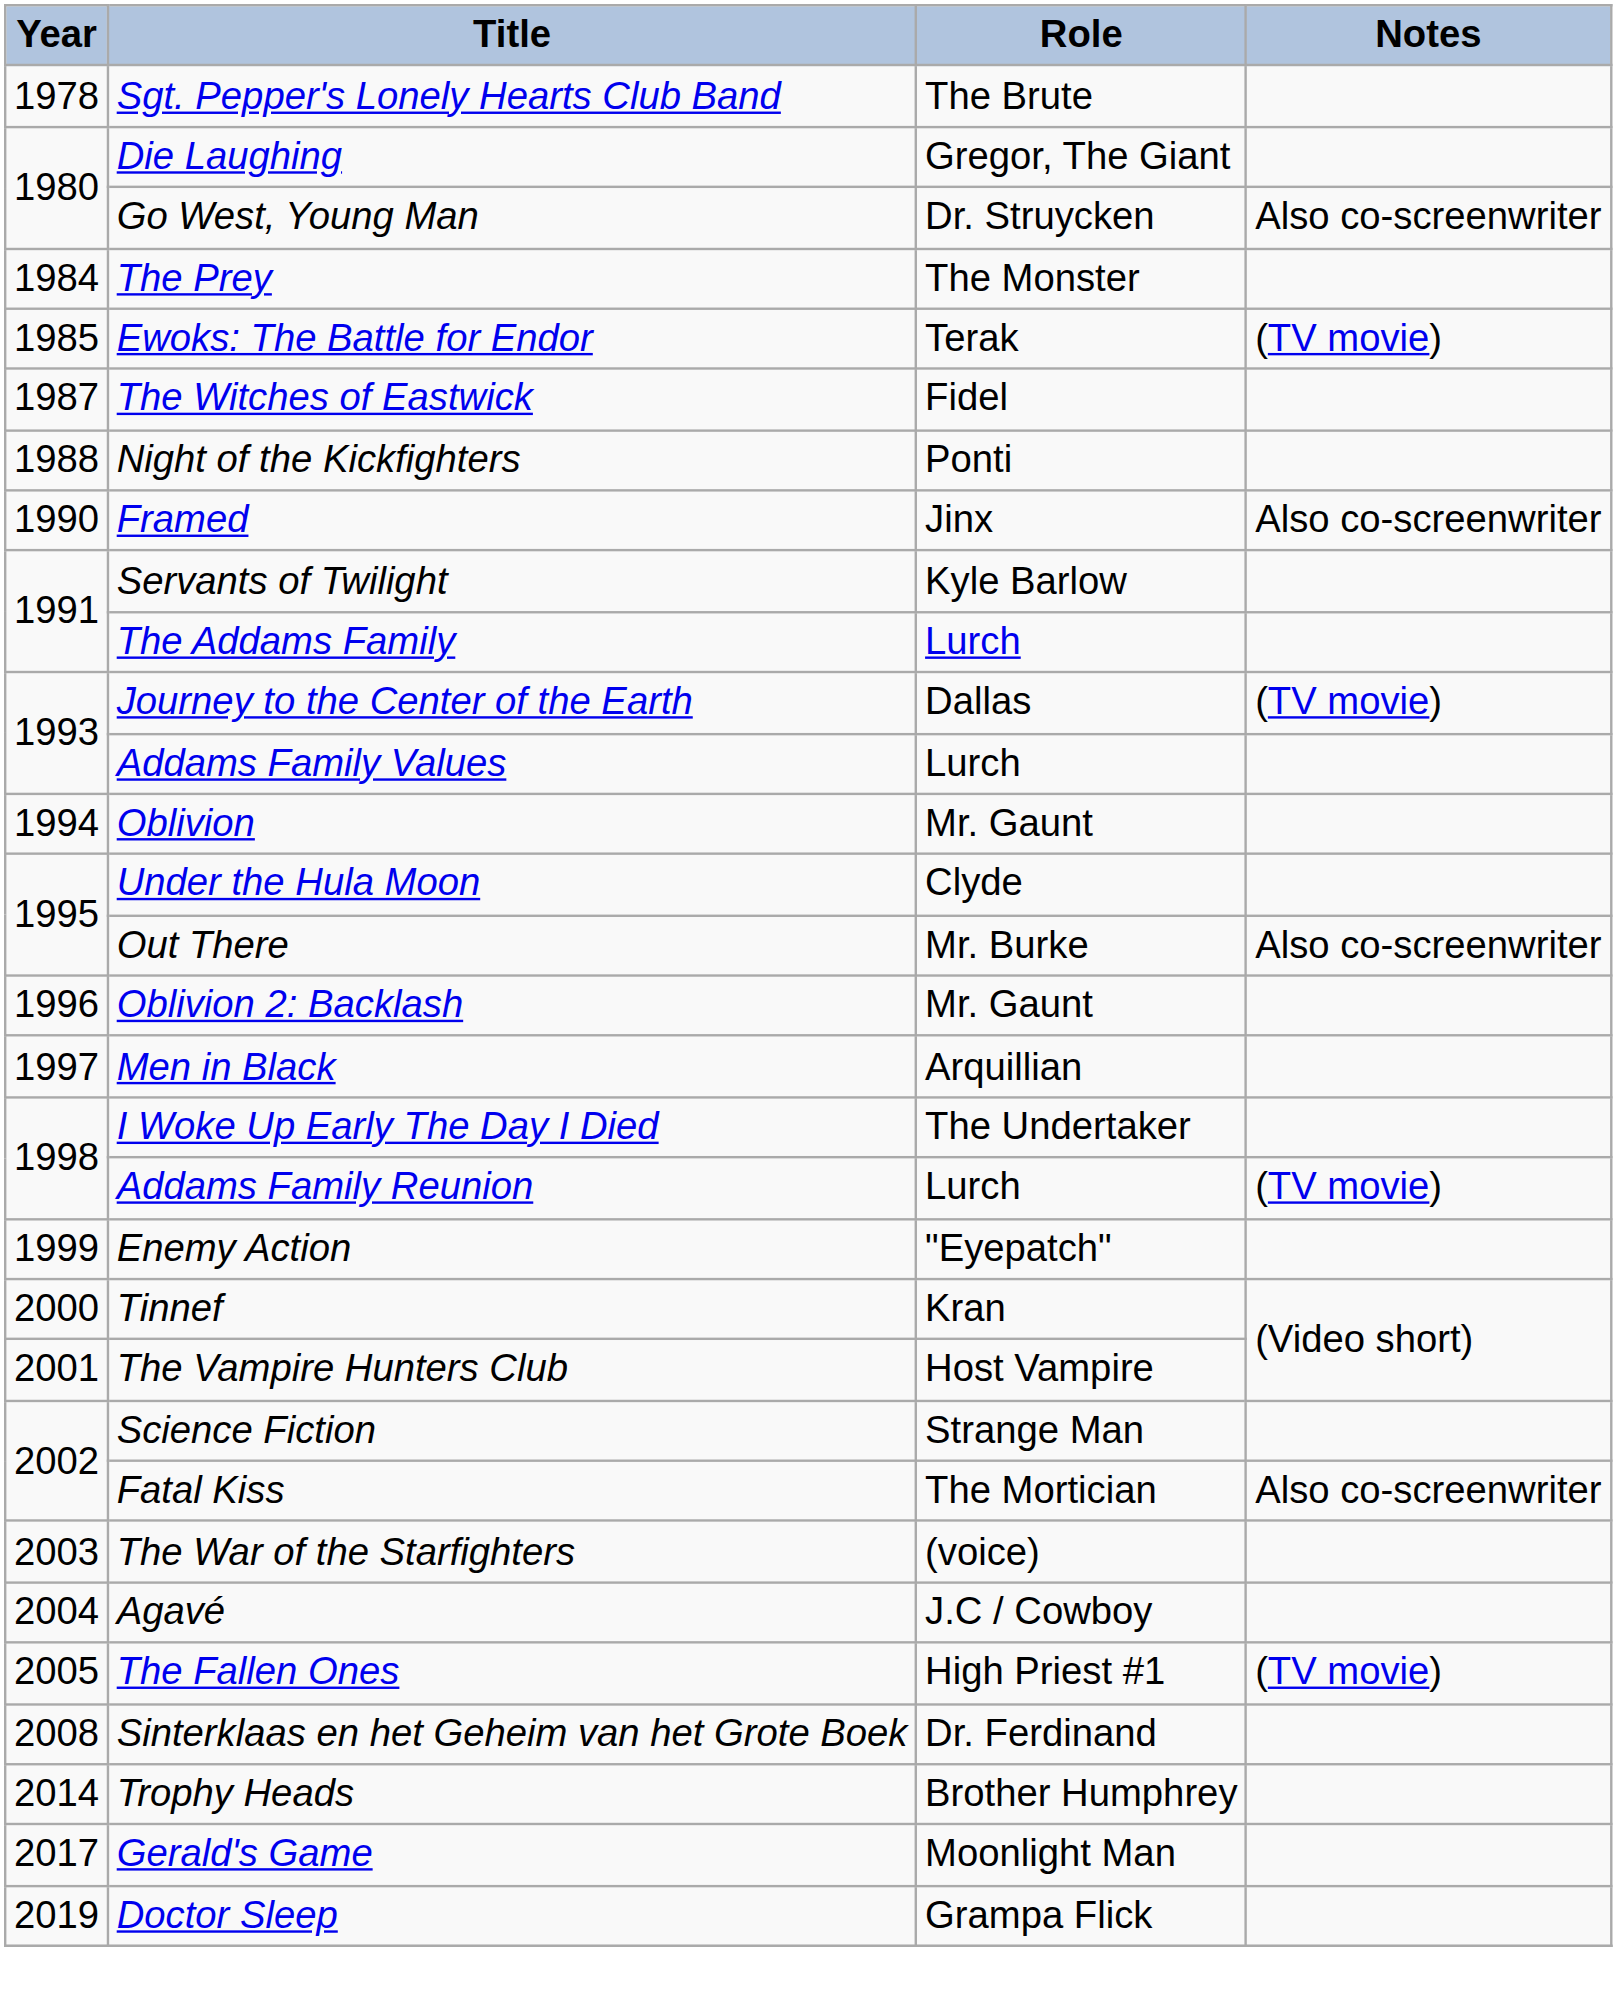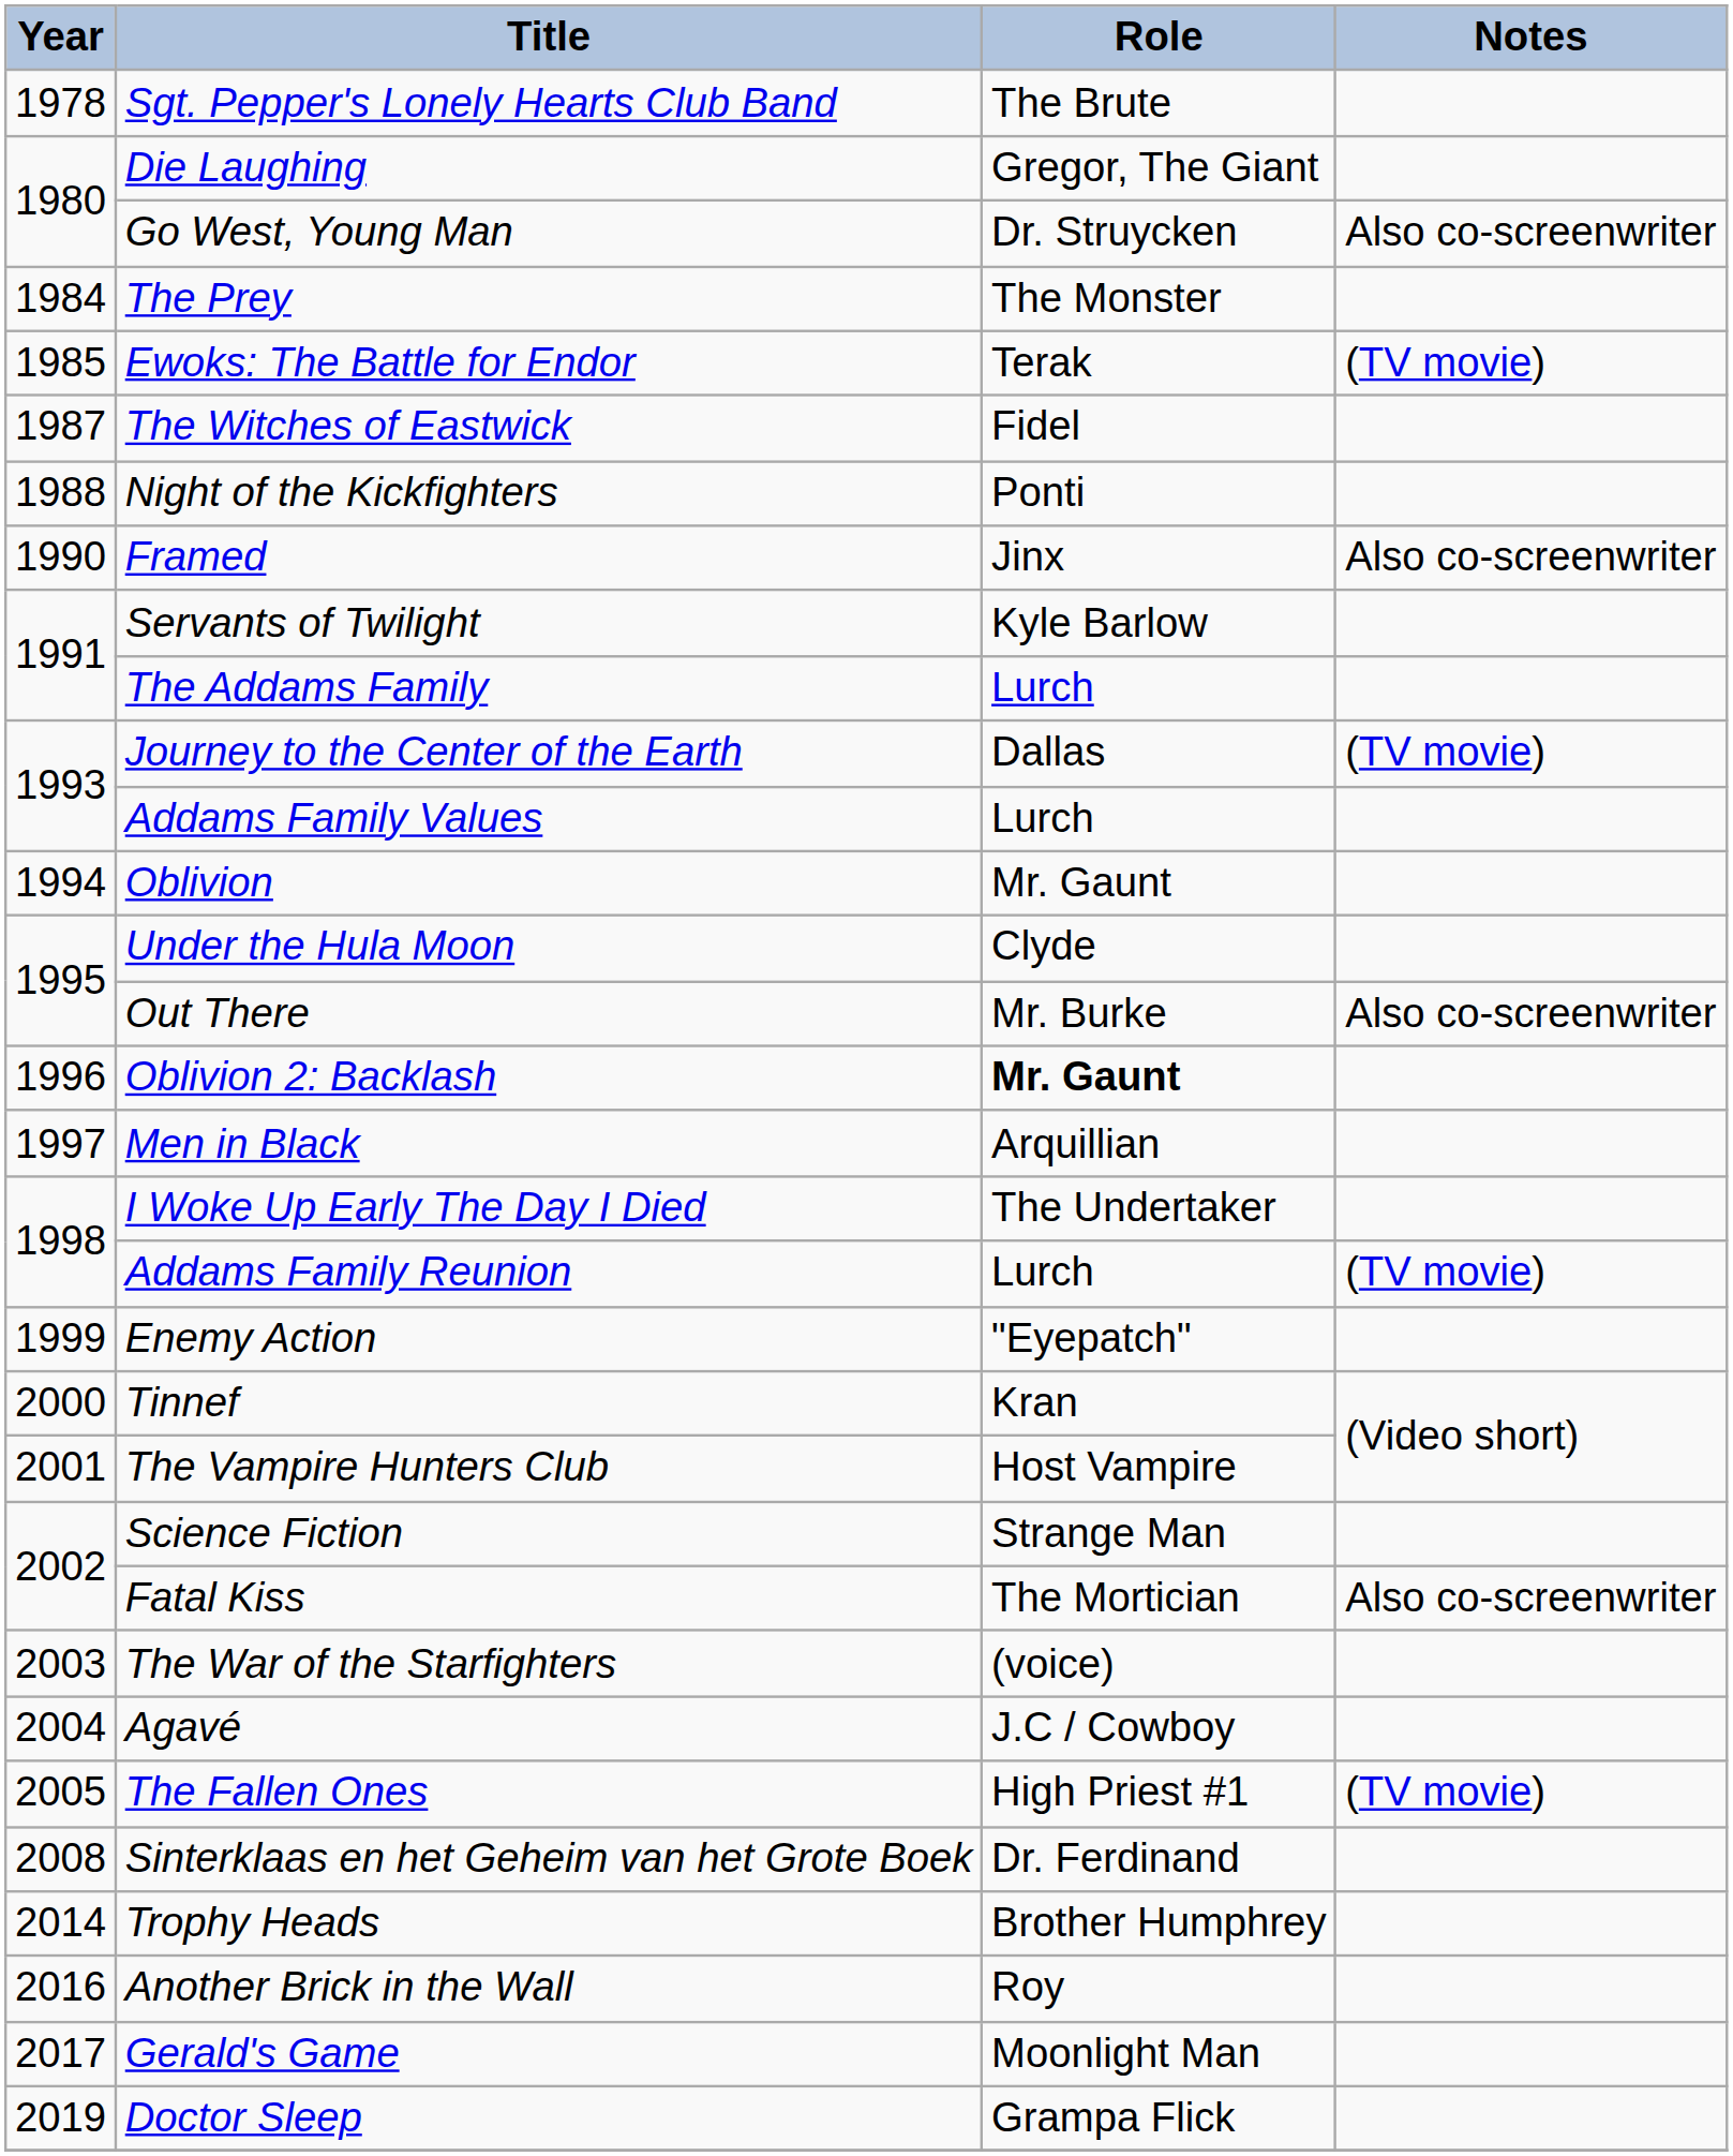Oblivion 2: Backlash | Role: normal -> bold
+ row: 2016 | Another Brick in the Wall | Roy
